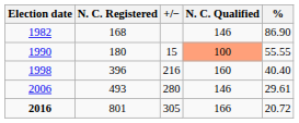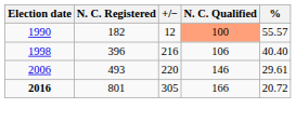- row: 1982 | 168 | 146 | 86.90
1990 | N. C. Registered: 180 -> 182
1990 | +/−: 15 -> 12
1990 | %: 55.55 -> 55.57
1998 | N. C. Qualified: 160 -> 106
2006 | +/−: 280 -> 220
